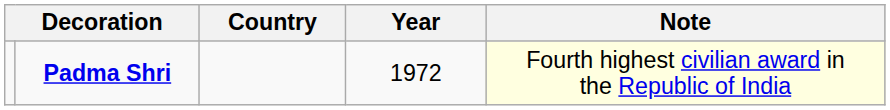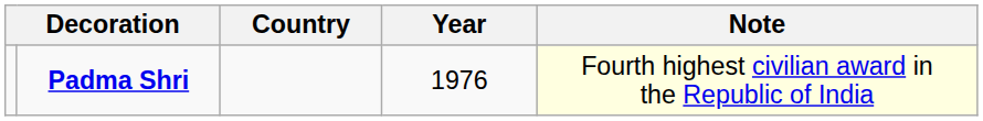Padma Shri | Year: 1972 -> 1976
